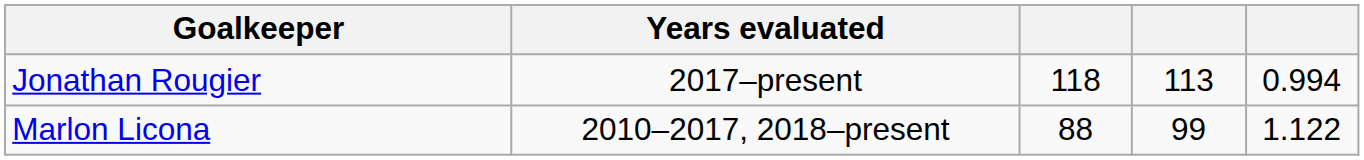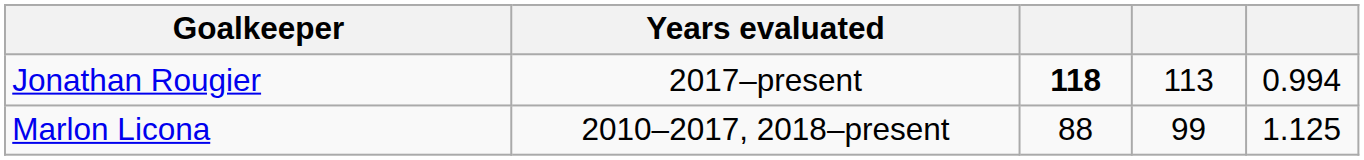Jonathan Rougier | column 3: normal -> bold
Marlon Licona | column 5: 1.122 -> 1.125
